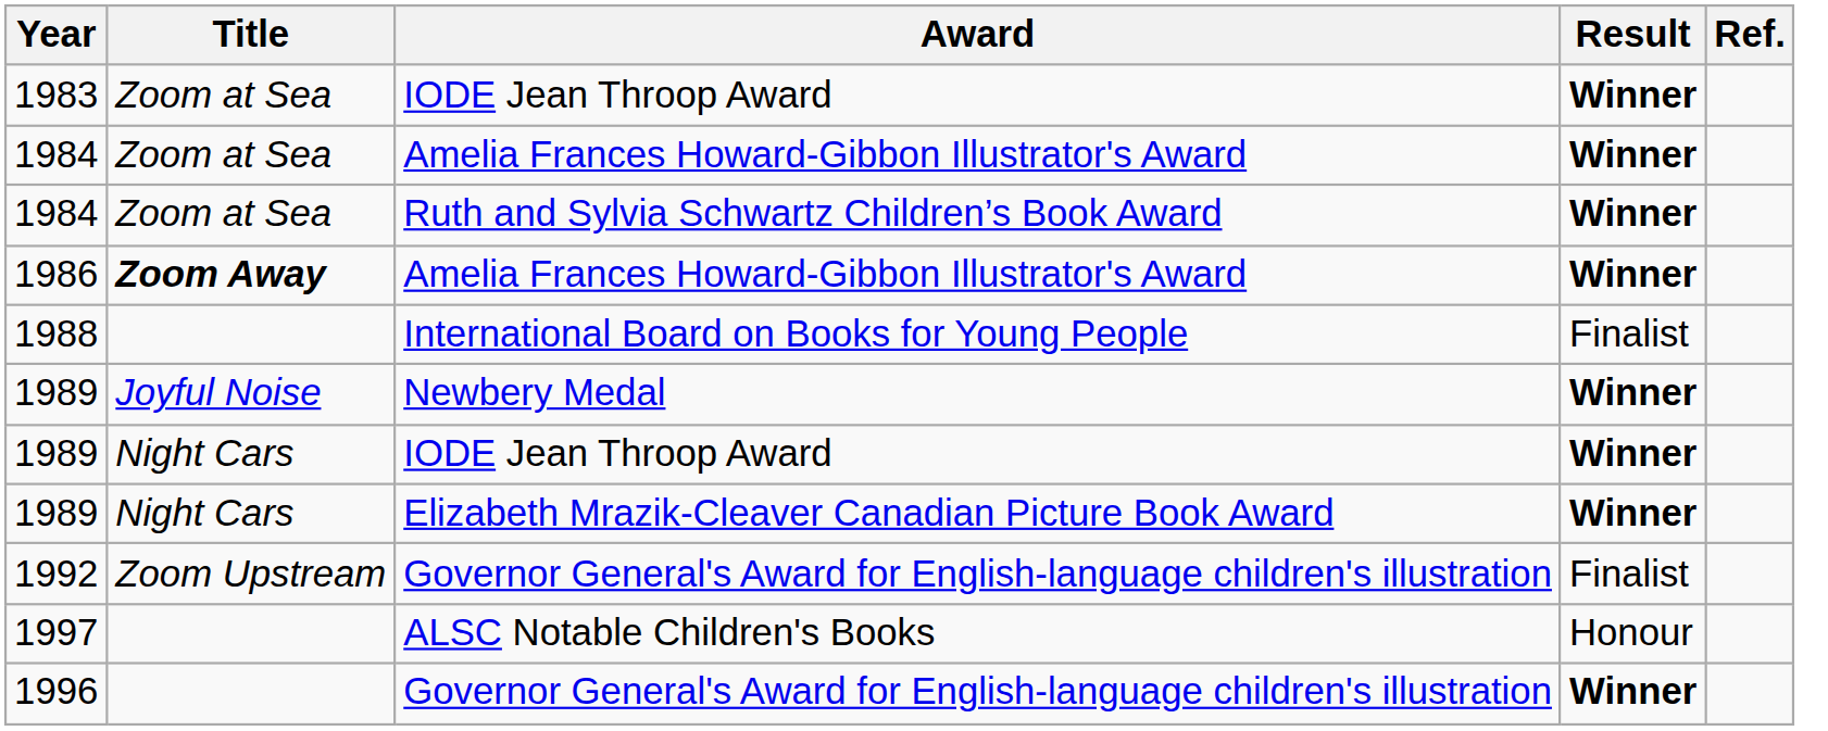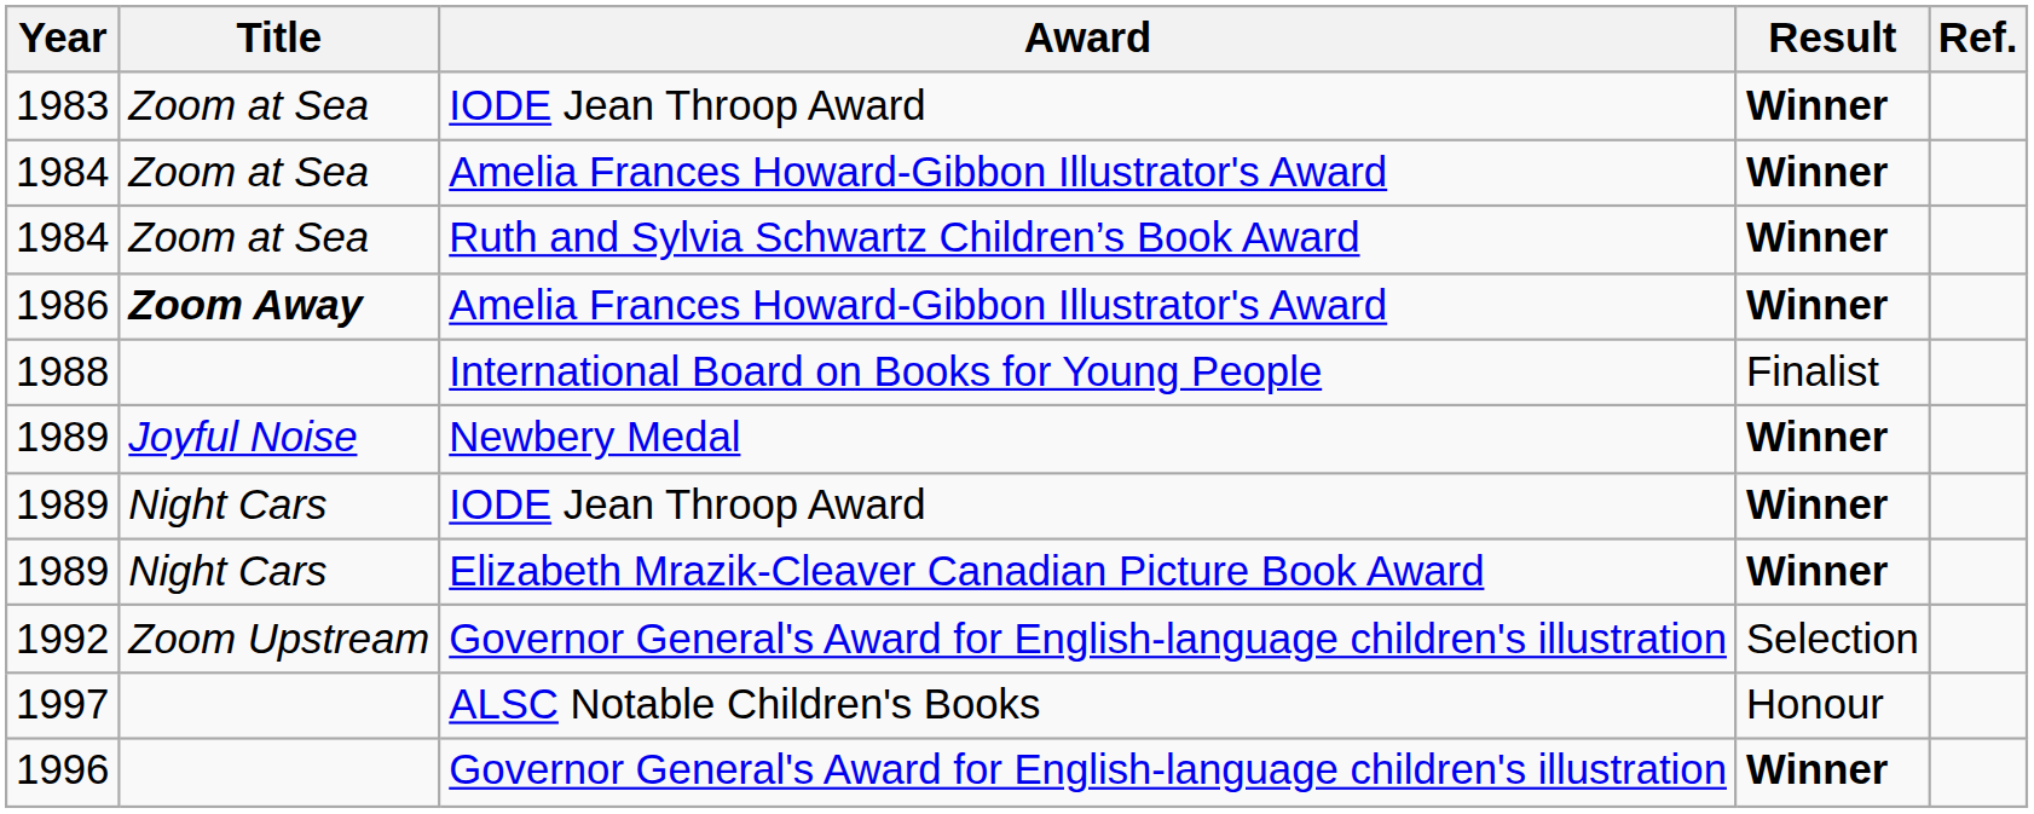1992 | Result: Finalist -> Selection
